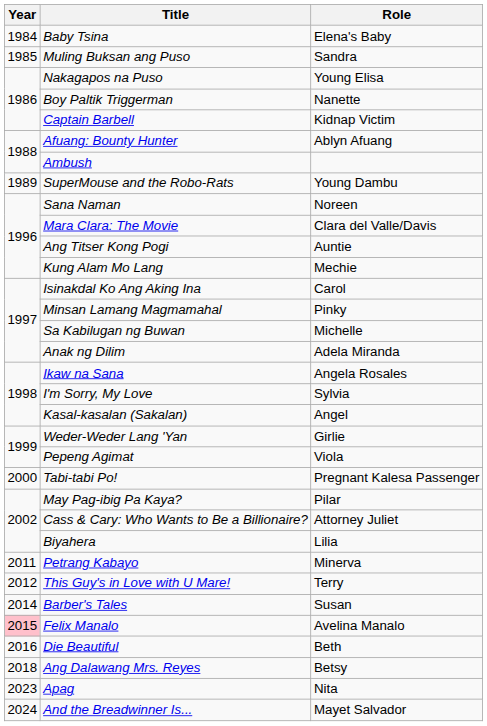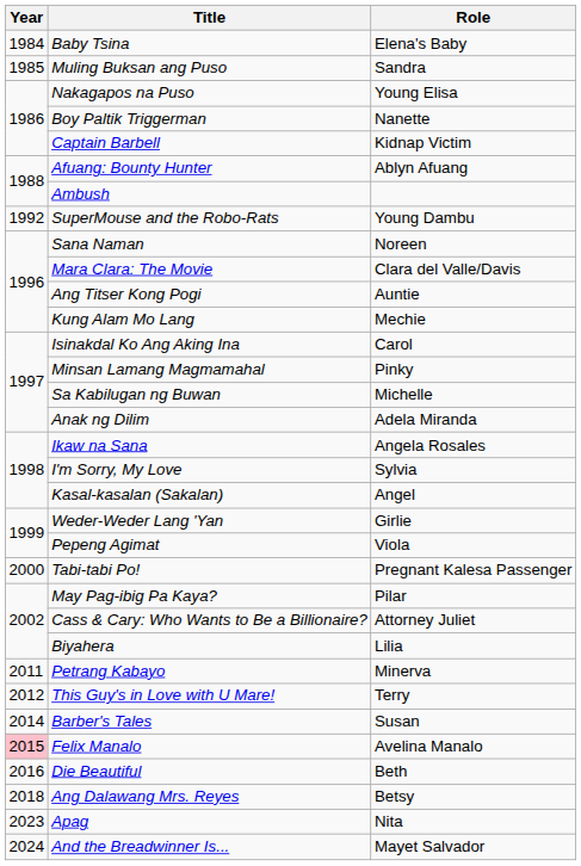SuperMouse and the Robo-Rats | Year: 1989 -> 1992
